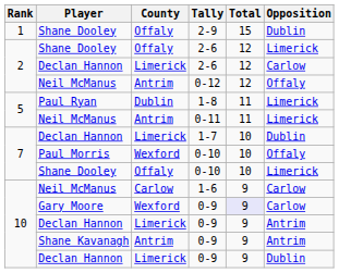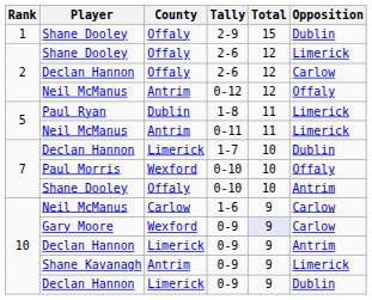Declan Hannon / 2-6 | County: Limerick -> Offaly
Shane Dooley / 0-10 | Opposition: Limerick -> Antrim
Shane Kavanagh / 0-9 | Opposition: Antrim -> Limerick
